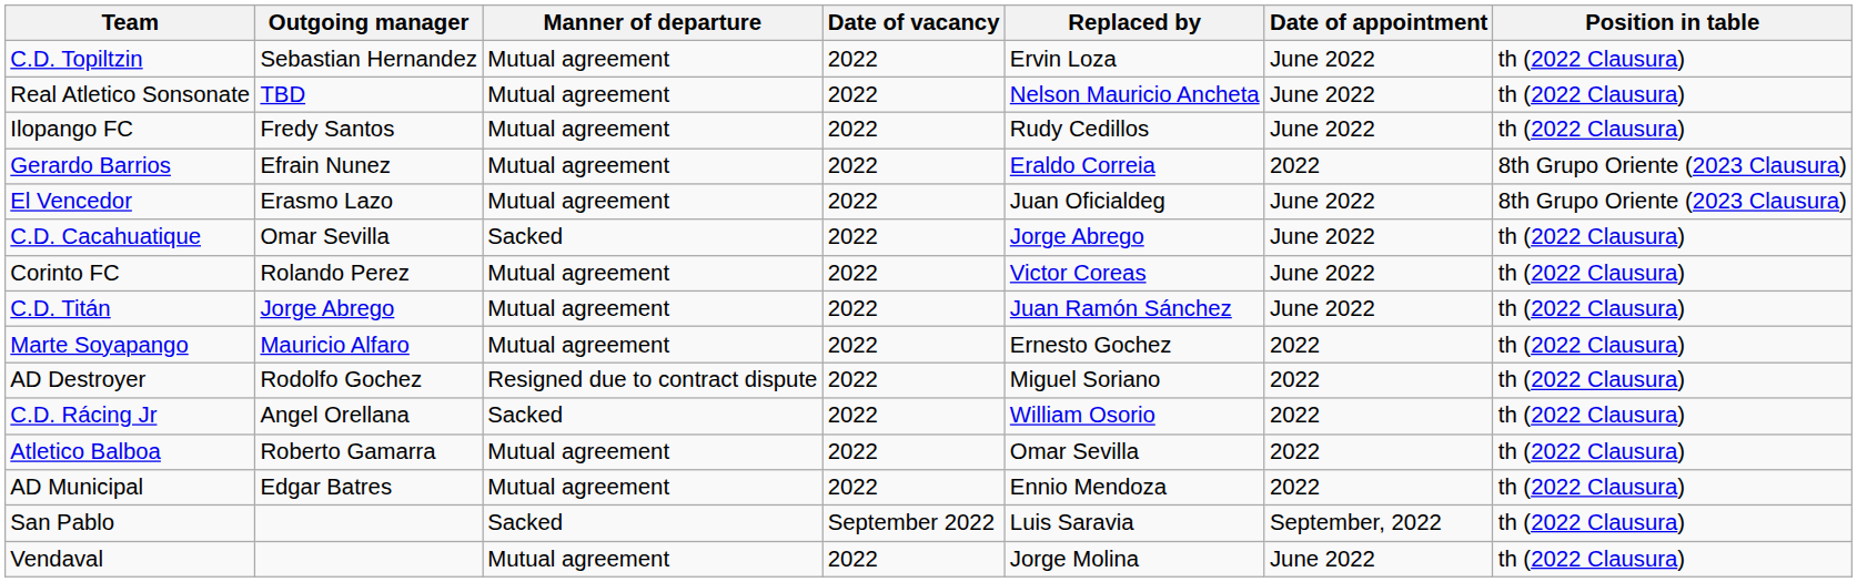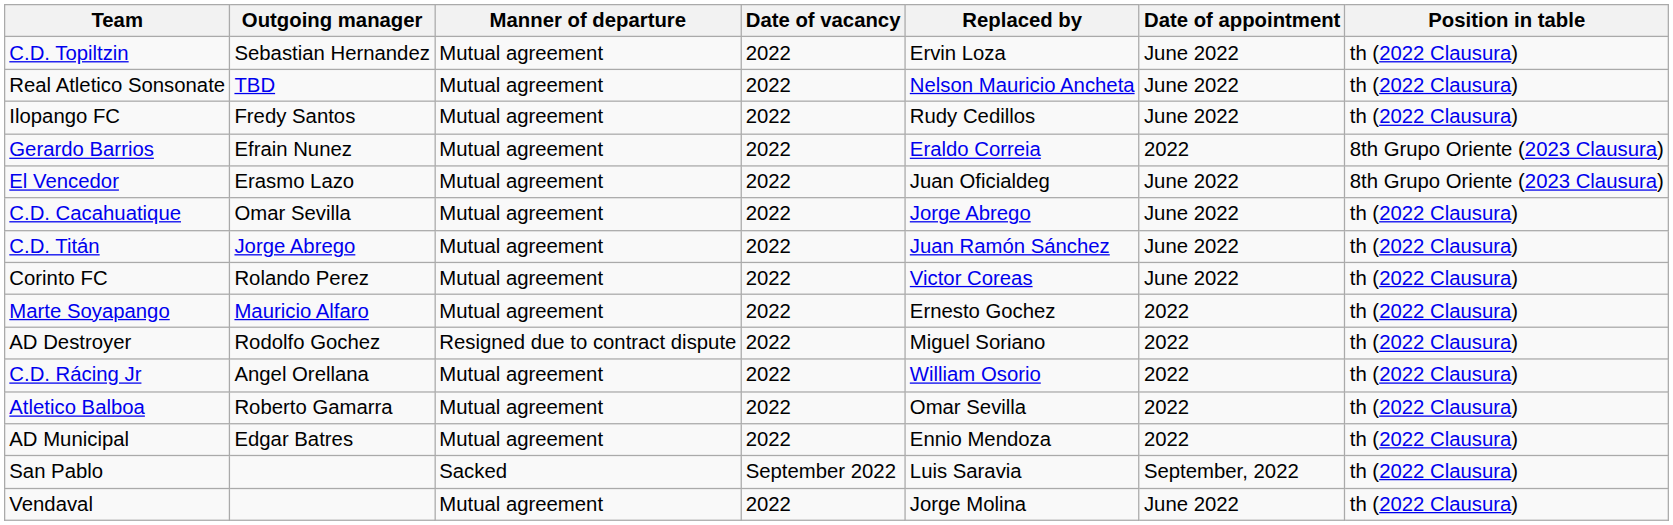C.D. Cacahuatique | Manner of departure: Sacked -> Mutual agreement
rows swapped: Corinto FC <-> C.D. Titán
C.D. Rácing Jr | Manner of departure: Sacked -> Mutual agreement
